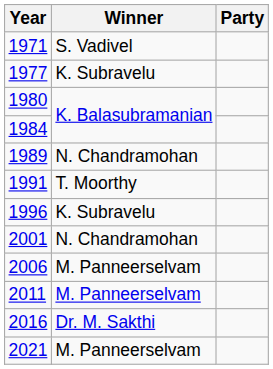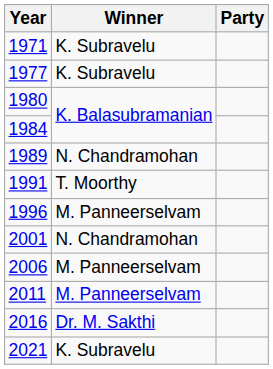1971 | Winner: S. Vadivel -> K. Subravelu
1996 | Winner: K. Subravelu -> M. Panneerselvam
2021 | Winner: M. Panneerselvam -> K. Subravelu
